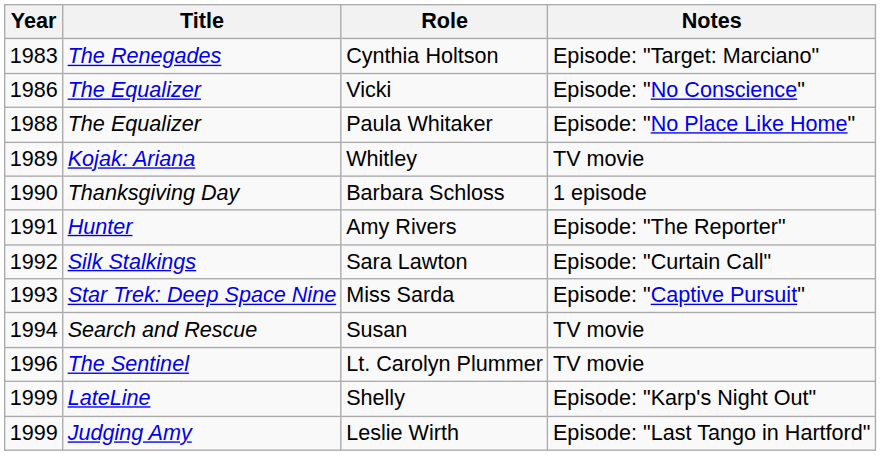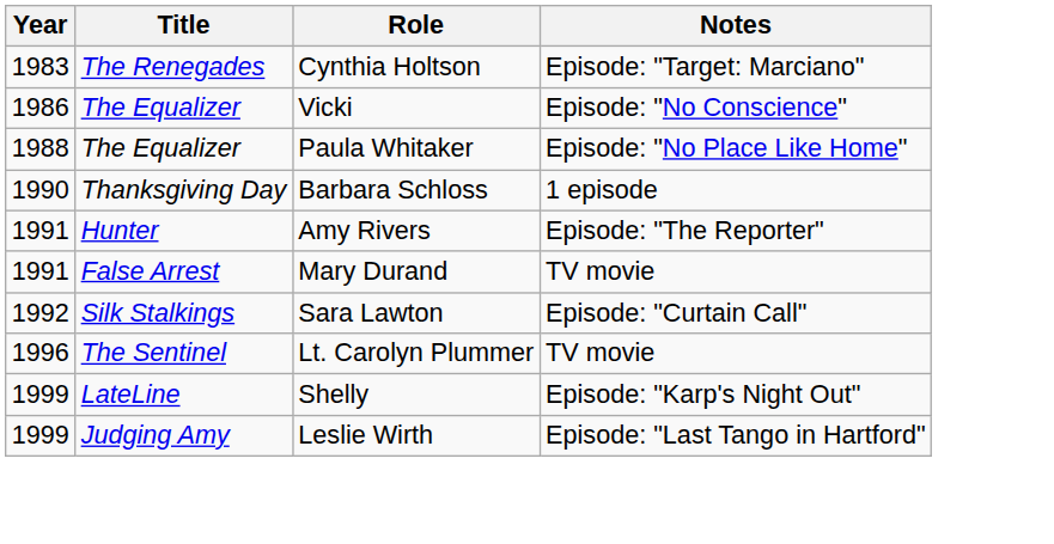- row: 1989 | Kojak: Ariana | Whitley | TV movie
+ row: 1991 | False Arrest | Mary Durand | TV movie
- row: 1993 | Star Trek: Deep Space Nine | Miss Sarda | Episode: "Captive Pursuit"
- row: 1994 | Search and Rescue | Susan | TV movie
